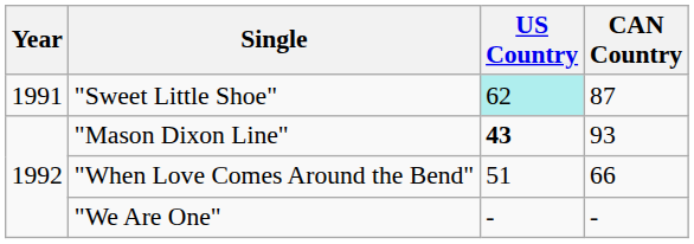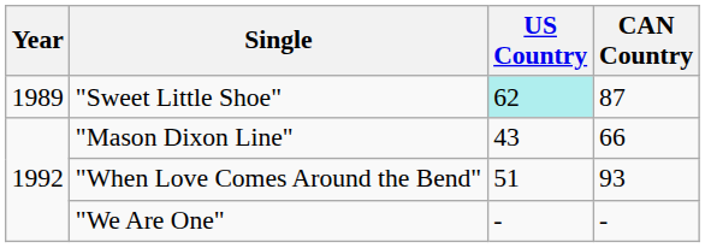"Sweet Little Shoe" | Year: 1991 -> 1989
"Mason Dixon Line" | US Country: bold -> normal
"Mason Dixon Line" | CAN Country: 93 -> 66
"When Love Comes Around the Bend" | CAN Country: 66 -> 93
